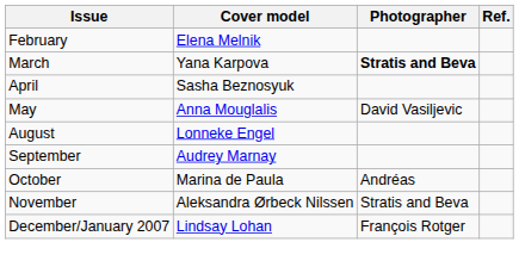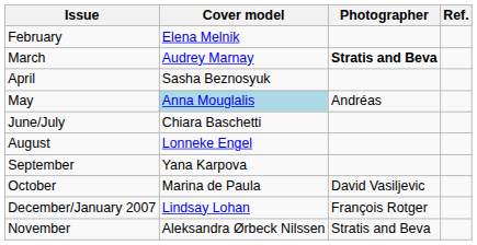March | Cover model: Yana Karpova -> Audrey Marnay
May | Cover model: no background -> lightblue background
May | Photographer: David Vasiljevic -> Andréas
+ row: June/July | Chiara Baschetti
September | Cover model: Audrey Marnay -> Yana Karpova
October | Photographer: Andréas -> David Vasiljevic
rows swapped: November <-> December/January 2007
